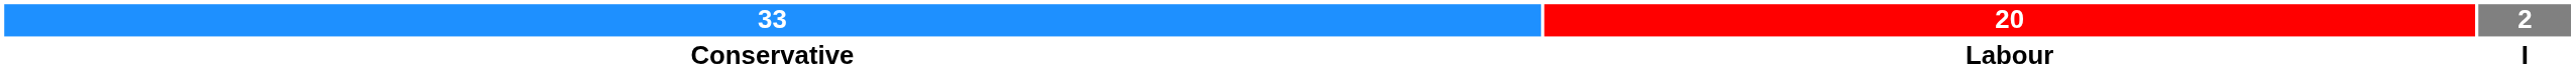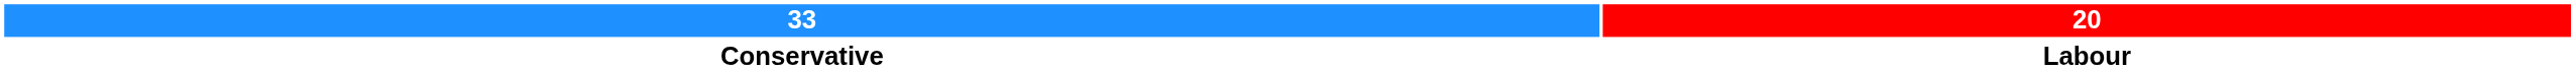- column: 2 | I
